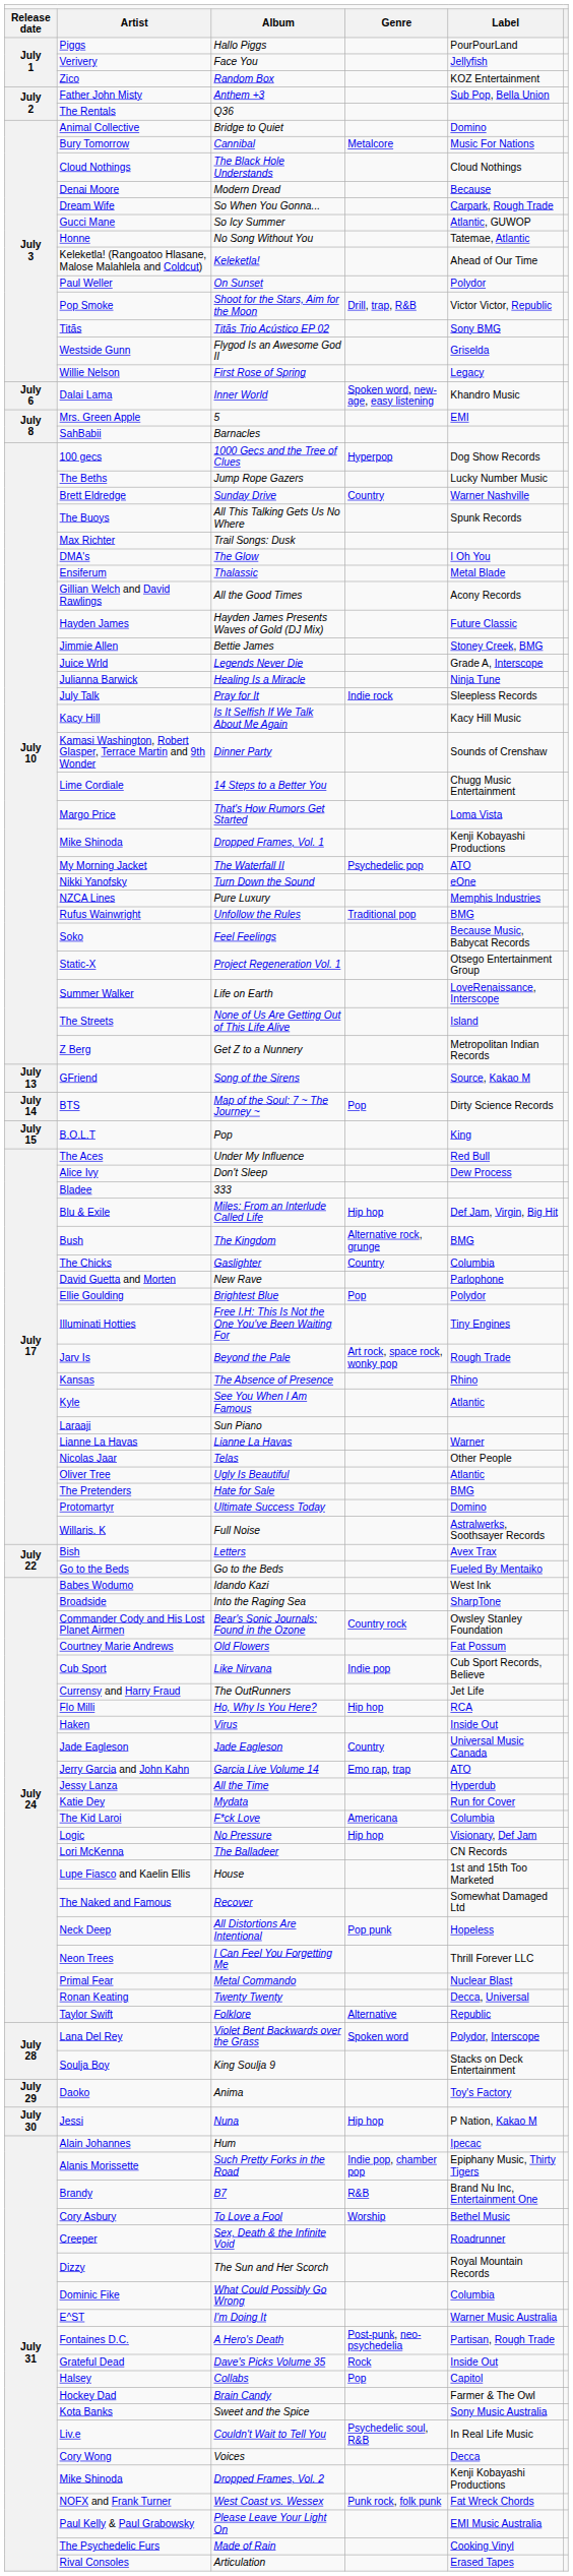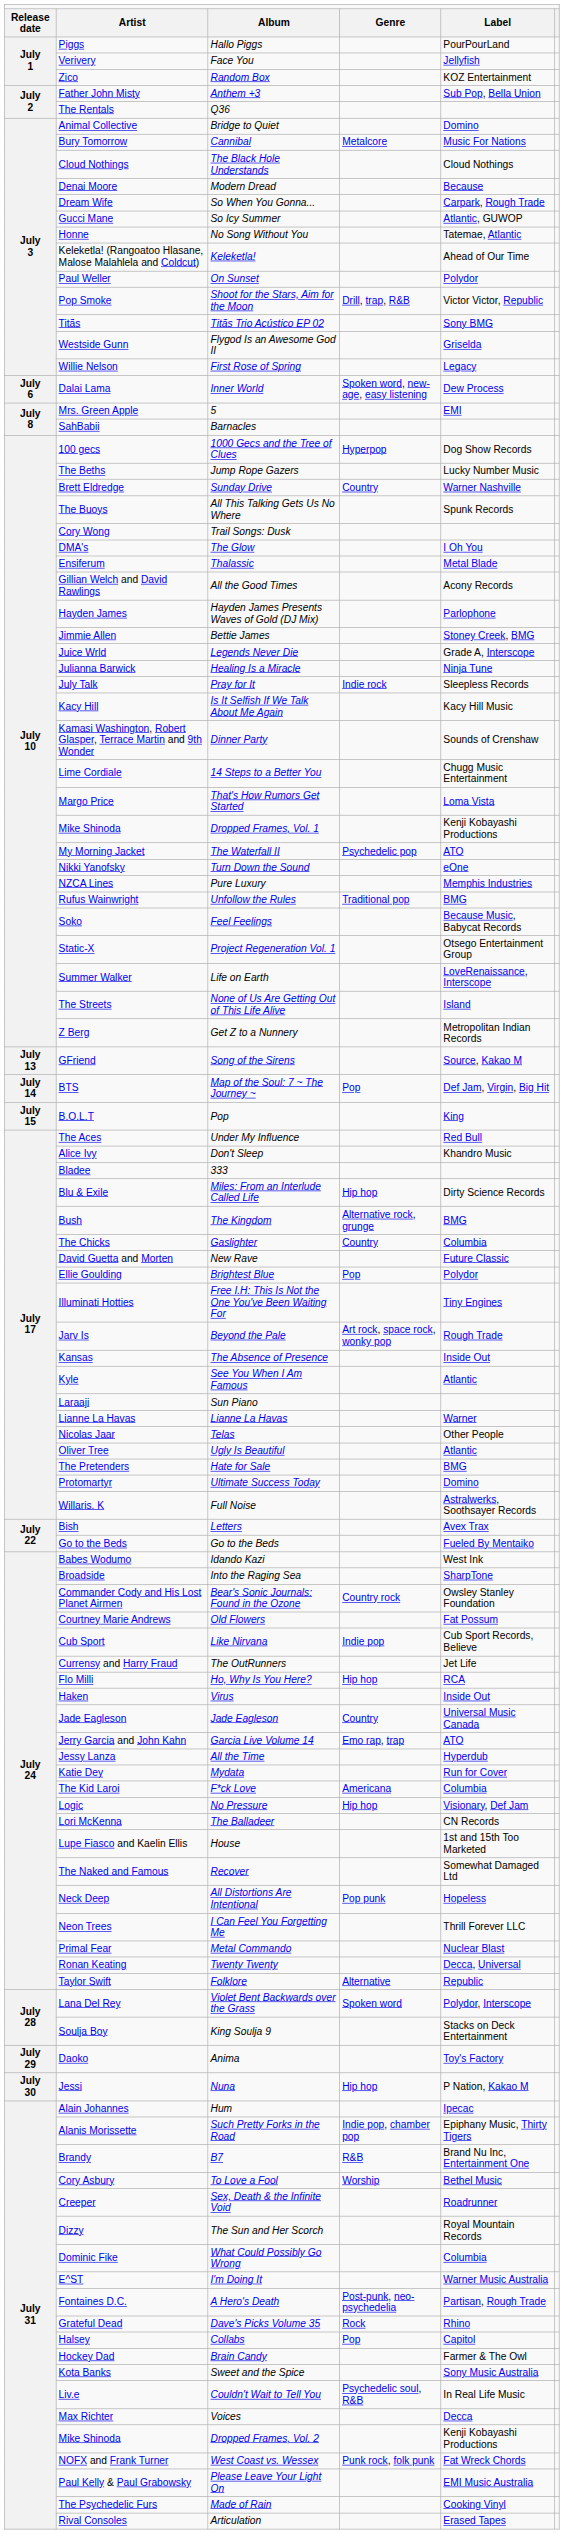Inner World | column 5: Khandro Music -> Dew Process
Trail Songs: Dusk | column 2: Max Richter -> Cory Wong
Hayden James Presents Waves of Gold (DJ Mix) | column 5: Future Classic -> Parlophone
Map of the Soul: 7 ~ The Journey ~ | column 5: Dirty Science Records -> Def Jam, Virgin, Big Hit
Don't Sleep | column 5: Dew Process -> Khandro Music
Miles: From an Interlude Called Life | column 5: Def Jam, Virgin, Big Hit -> Dirty Science Records
New Rave | column 5: Parlophone -> Future Classic
The Absence of Presence | column 5: Rhino -> Inside Out
Dave's Picks Volume 35 | column 5: Inside Out -> Rhino
Voices | column 2: Cory Wong -> Max Richter
